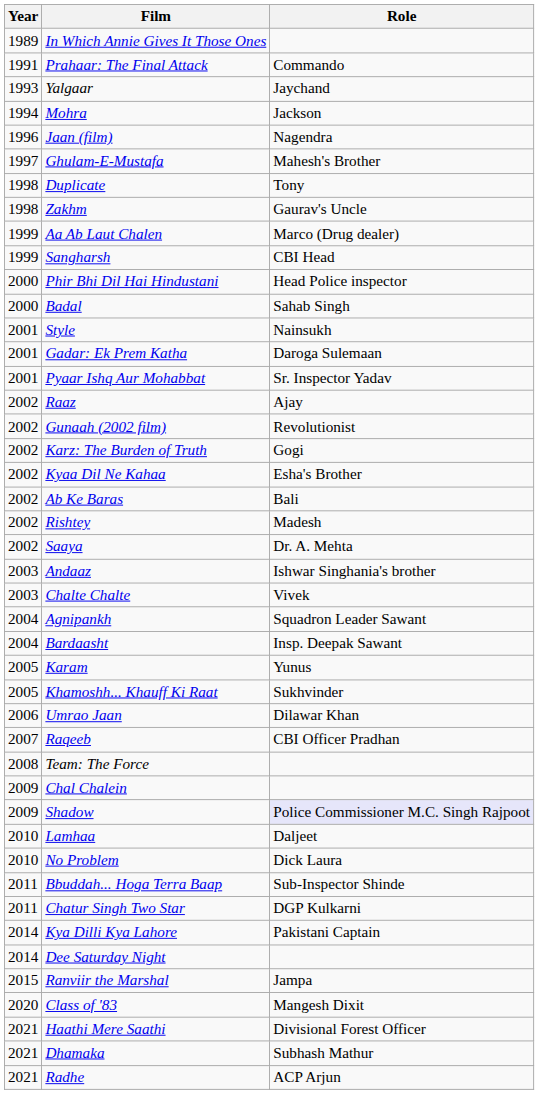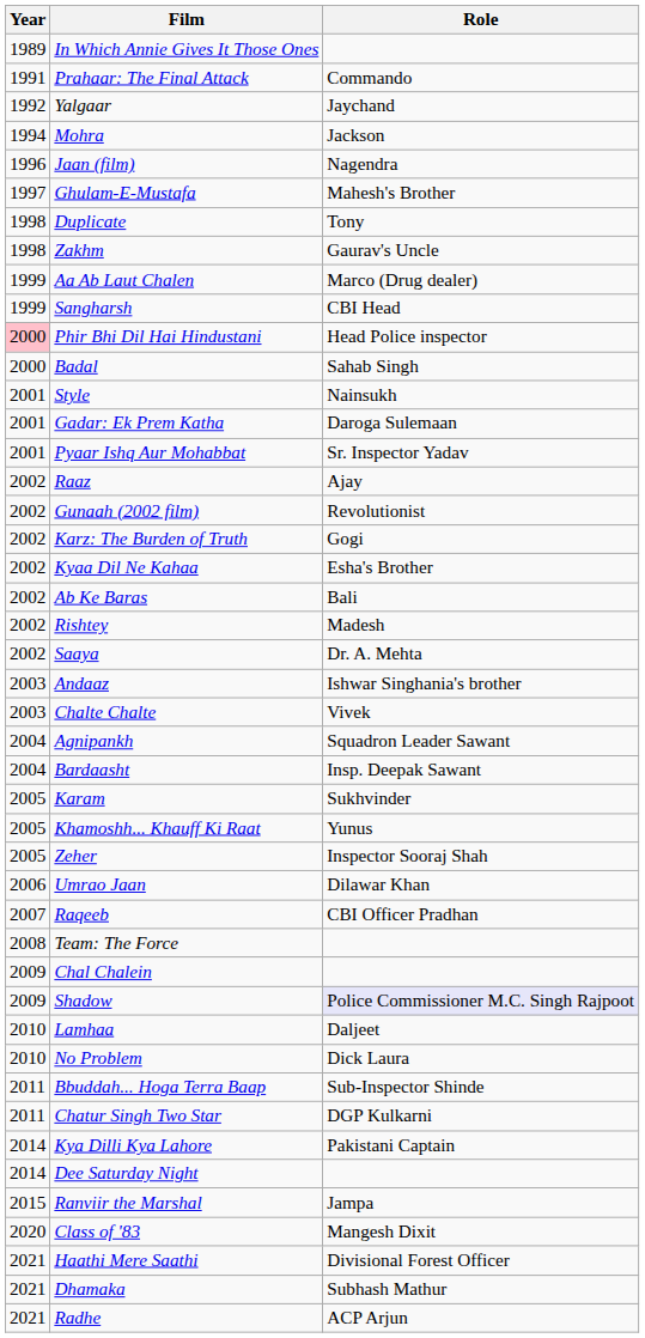Yalgaar | Year: 1993 -> 1992
Phir Bhi Dil Hai Hindustani | Year: no background -> pink background
Karam | Role: Yunus -> Sukhvinder
Khamoshh... Khauff Ki Raat | Role: Sukhvinder -> Yunus
+ row: 2005 | Zeher | Inspector Sooraj Shah
